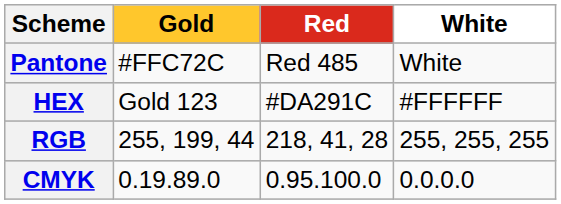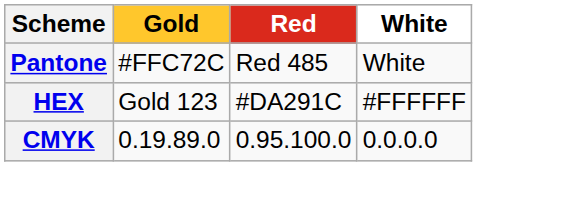- row: RGB | 255, 199, 44 | 218, 41, 28 | 255, 255, 255
